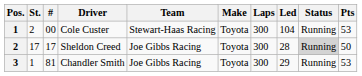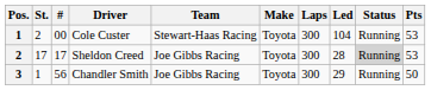Sheldon Creed | Pts: 50 -> 53
Chandler Smith | #: 81 -> 56
Chandler Smith | Pts: 53 -> 50
